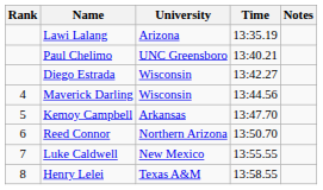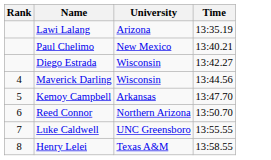- column: Notes
Paul Chelimo | University: UNC Greensboro -> New Mexico
Luke Caldwell | University: New Mexico -> UNC Greensboro
